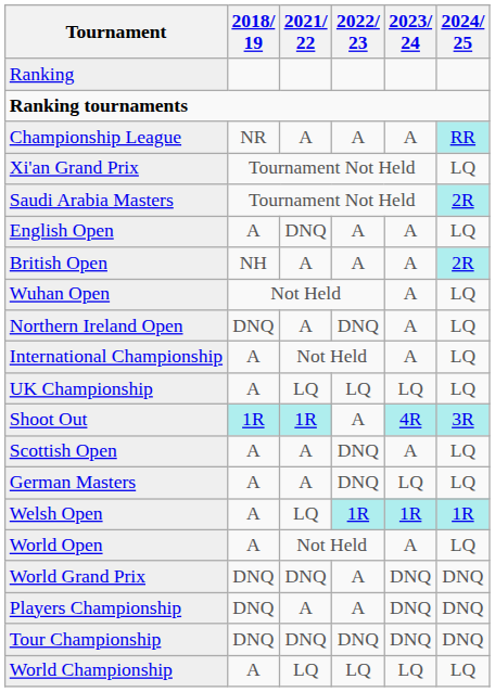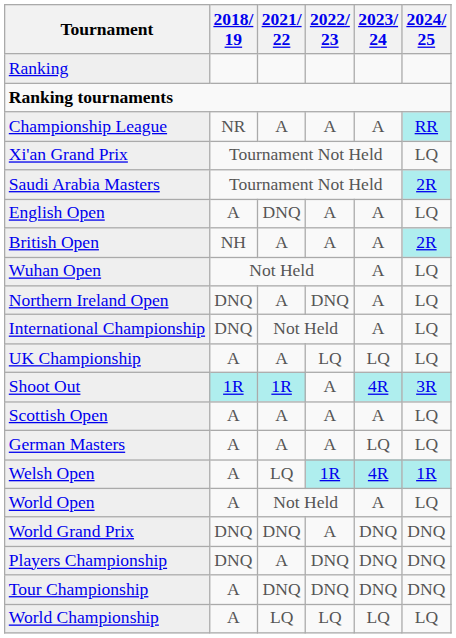International Championship | 2018/ 19: A -> DNQ
UK Championship | 2021/ 22: LQ -> A
Scottish Open | 2022/ 23: DNQ -> A
German Masters | 2022/ 23: DNQ -> A
Welsh Open | 2023/ 24: 1R -> 4R
Players Championship | 2022/ 23: A -> DNQ
Tour Championship | 2018/ 19: DNQ -> A
